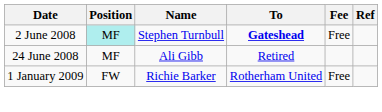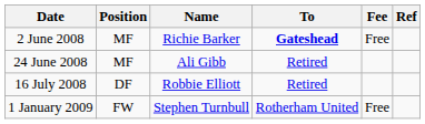2 June 2008 | Position: paleturquoise background -> no background
2 June 2008 | Name: Stephen Turnbull -> Richie Barker
+ row: 16 July 2008 | DF | Robbie Elliott | Retired
1 January 2009 | Name: Richie Barker -> Stephen Turnbull
